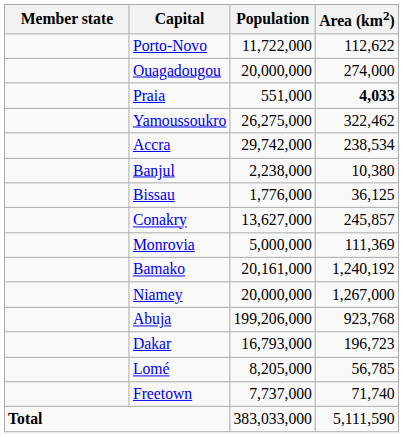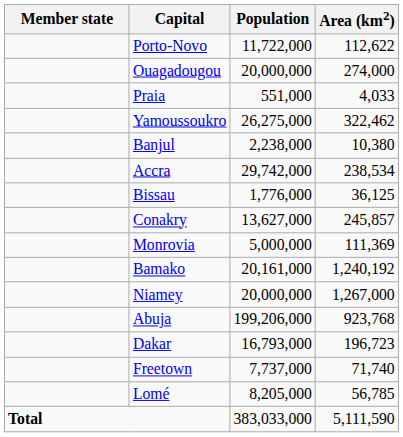Praia | Area (km2): bold -> normal
rows swapped: Banjul <-> Accra
rows swapped: Freetown <-> Lomé
